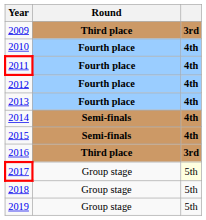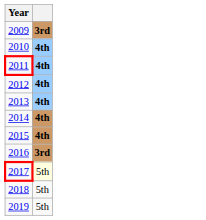- column: Round | Third place | Fourth place | Fourth place | Fourth place | Fourth place | Semi-finals | Semi-finals | Third place | Group stage | Group stage | Group stage
